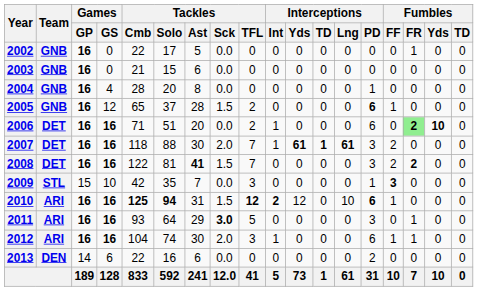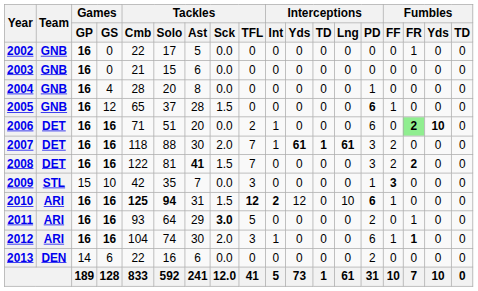2005 | Tackles / TFL: 2 -> 0
2011 | Interceptions / PD: 3 -> 2
2012 | Fumbles / FR: normal -> bold
